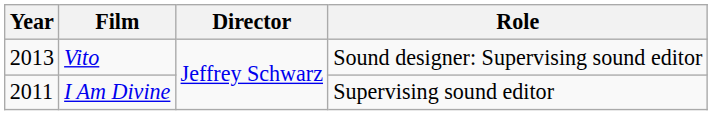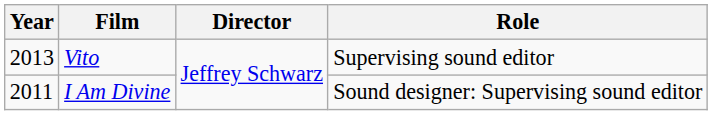Vito | Role: Sound designer: Supervising sound editor -> Supervising sound editor
I Am Divine | Role: Supervising sound editor -> Sound designer: Supervising sound editor
